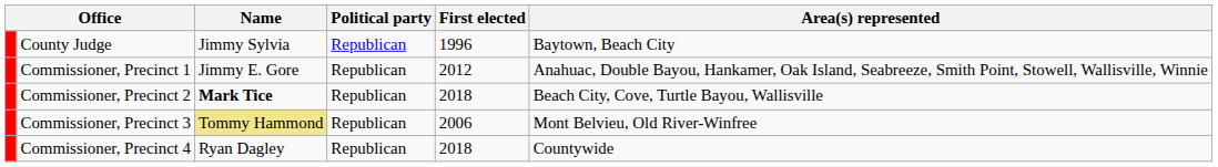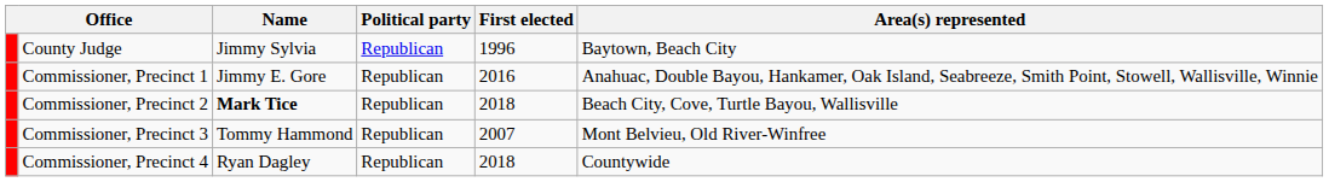Commissioner, Precinct 1 | First elected: 2012 -> 2016
Commissioner, Precinct 3 | Name: khaki background -> no background
Commissioner, Precinct 3 | First elected: 2006 -> 2007
